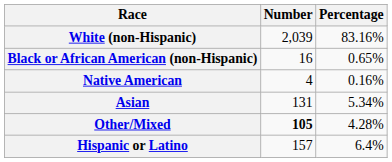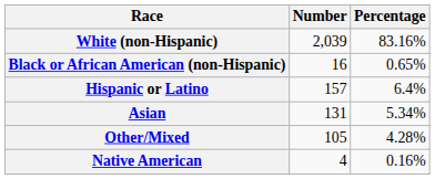rows swapped: Native American <-> Hispanic or Latino
Other/Mixed | Number: bold -> normal
